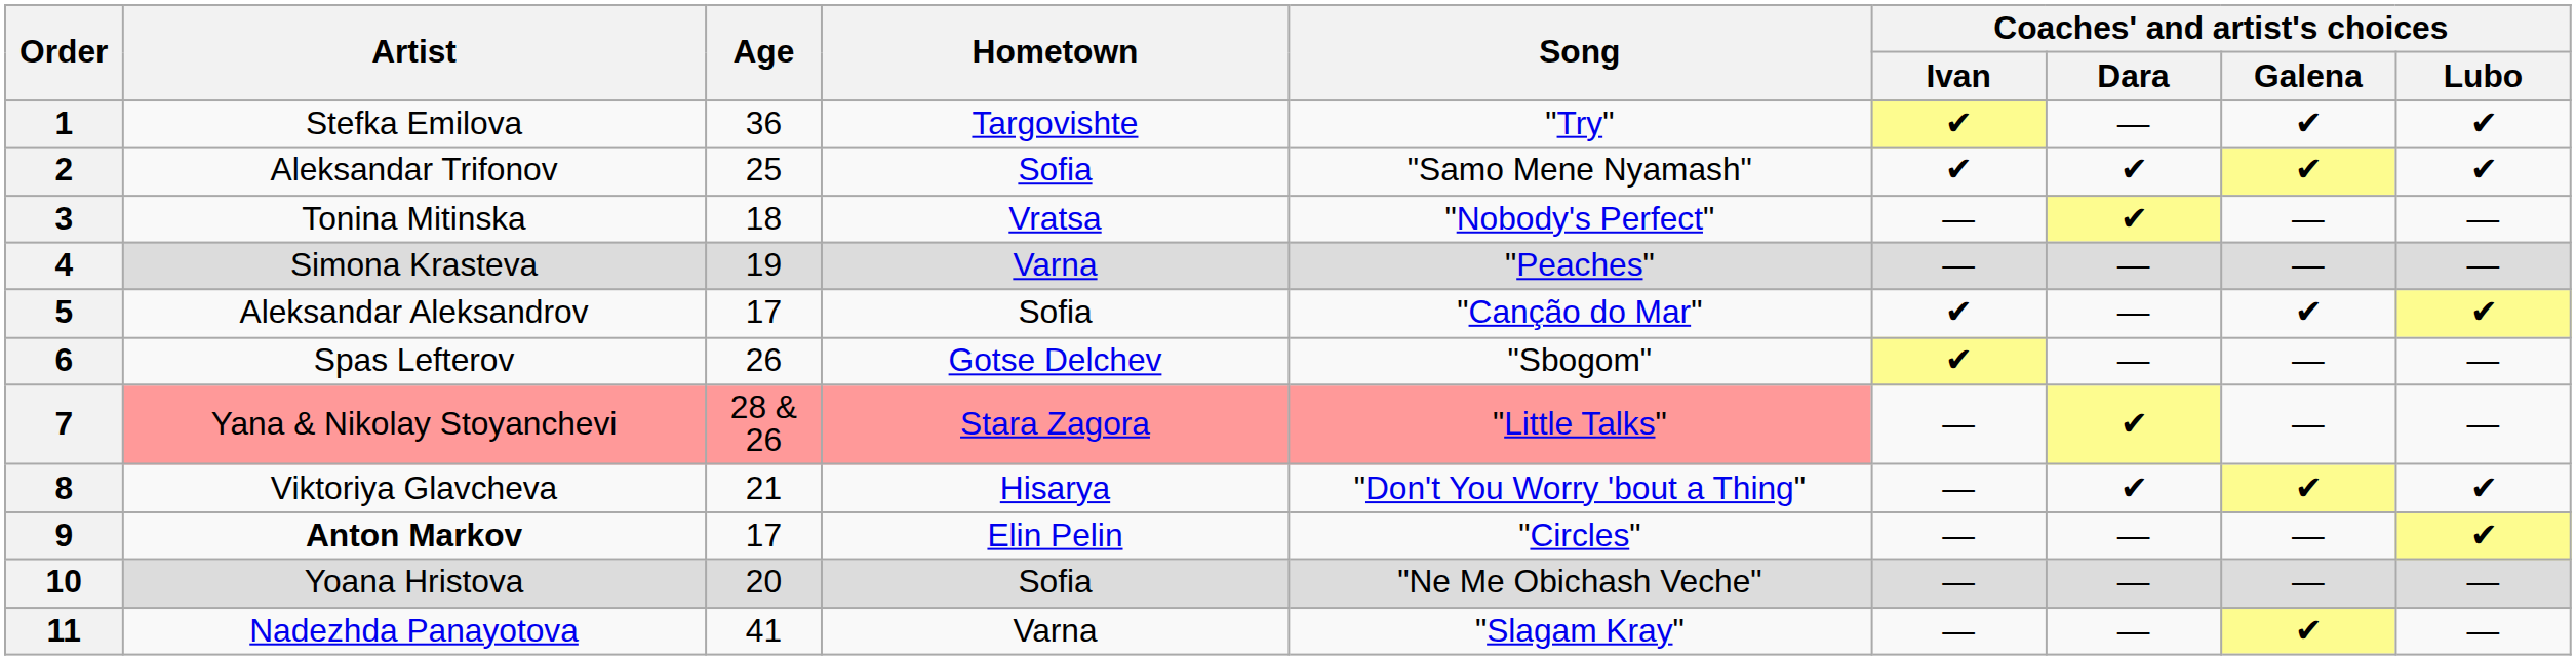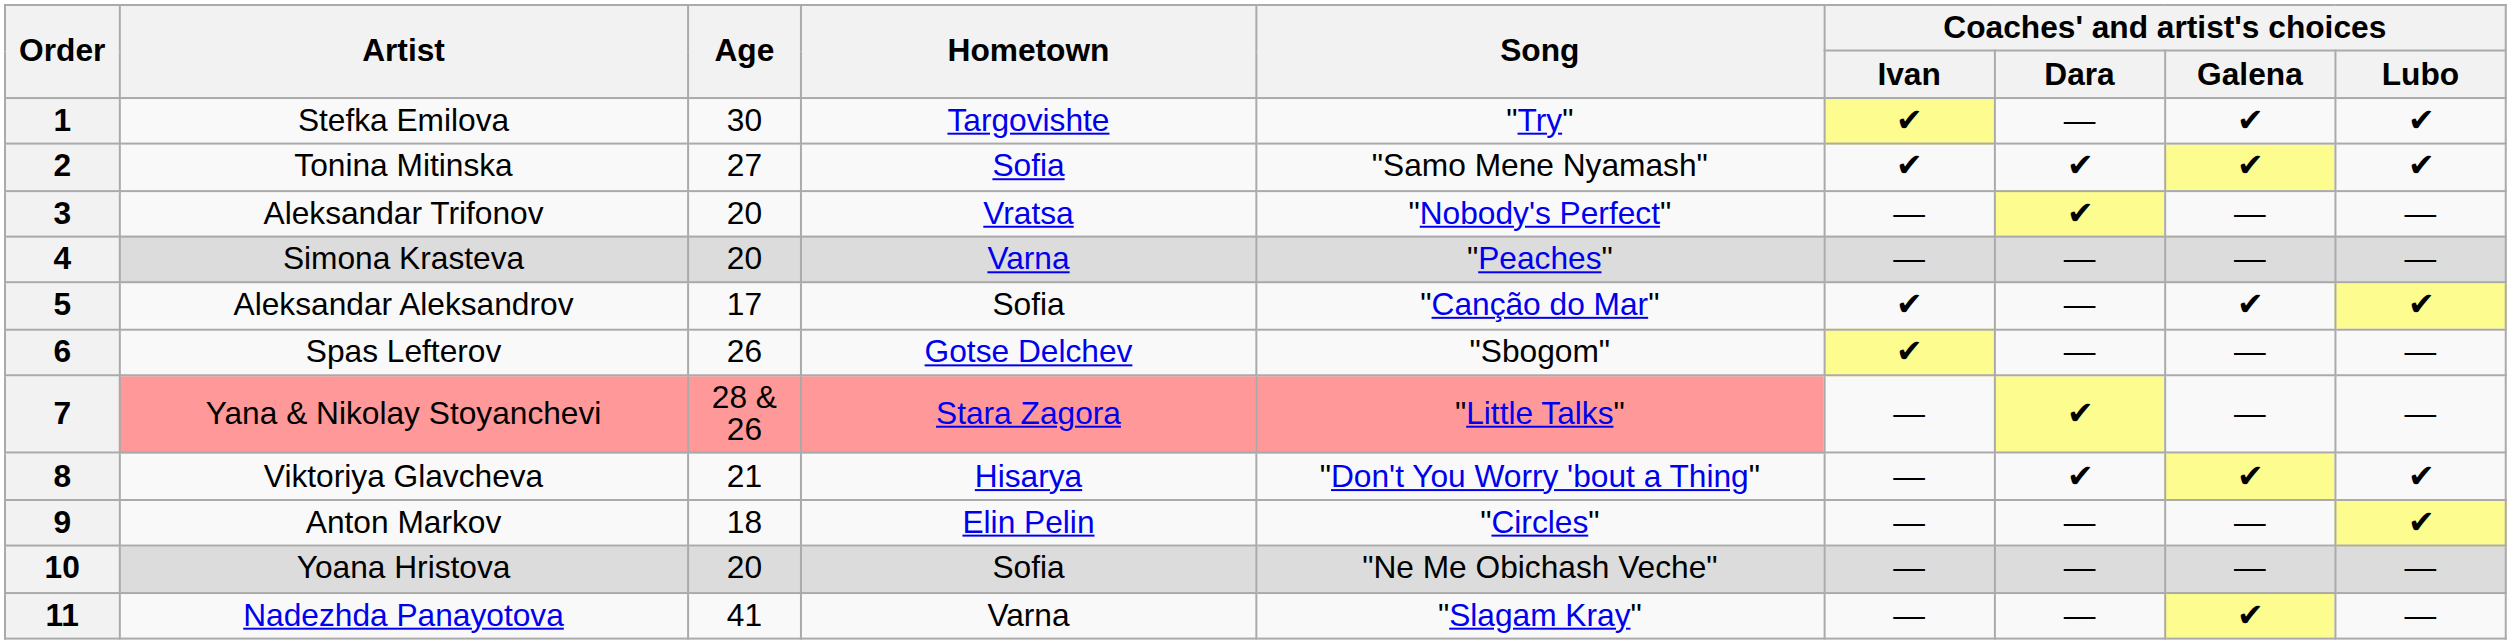1 | Age: 36 -> 30
2 | Artist: Aleksandar Trifonov -> Tonina Mitinska
2 | Age: 25 -> 27
3 | Artist: Tonina Mitinska -> Aleksandar Trifonov
3 | Age: 18 -> 20
4 | Age: 19 -> 20
9 | Artist: bold -> normal
9 | Age: 17 -> 18
